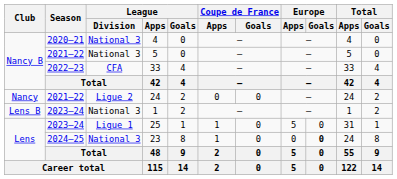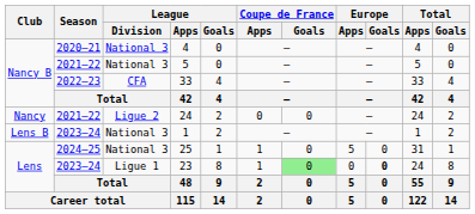25 | Season: 2023–24 -> 2024–25
25 | League / Division: Ligue 1 -> National 3
23 | Season: 2024–25 -> 2023–24
23 | League / Division: National 3 -> Ligue 1
23 | Coupe de France / Goals: no background -> lightgreen background
